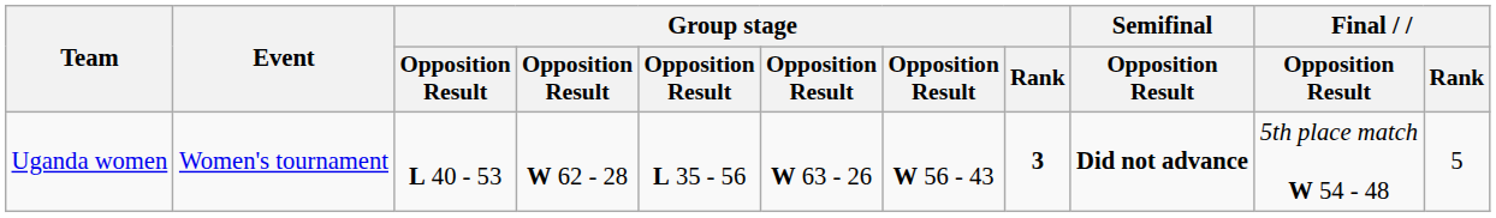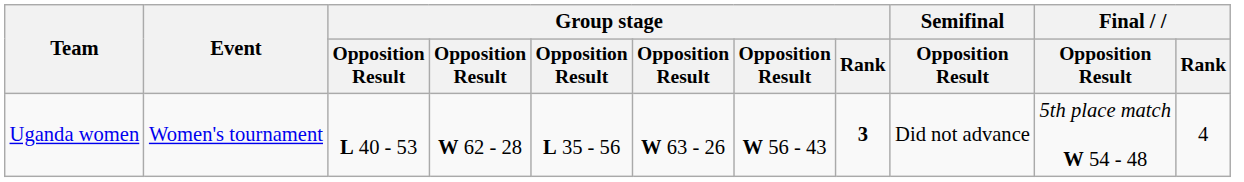Uganda women | Semifinal / Opposition Result: bold -> normal
Uganda women | Final / Rank: 5 -> 4
